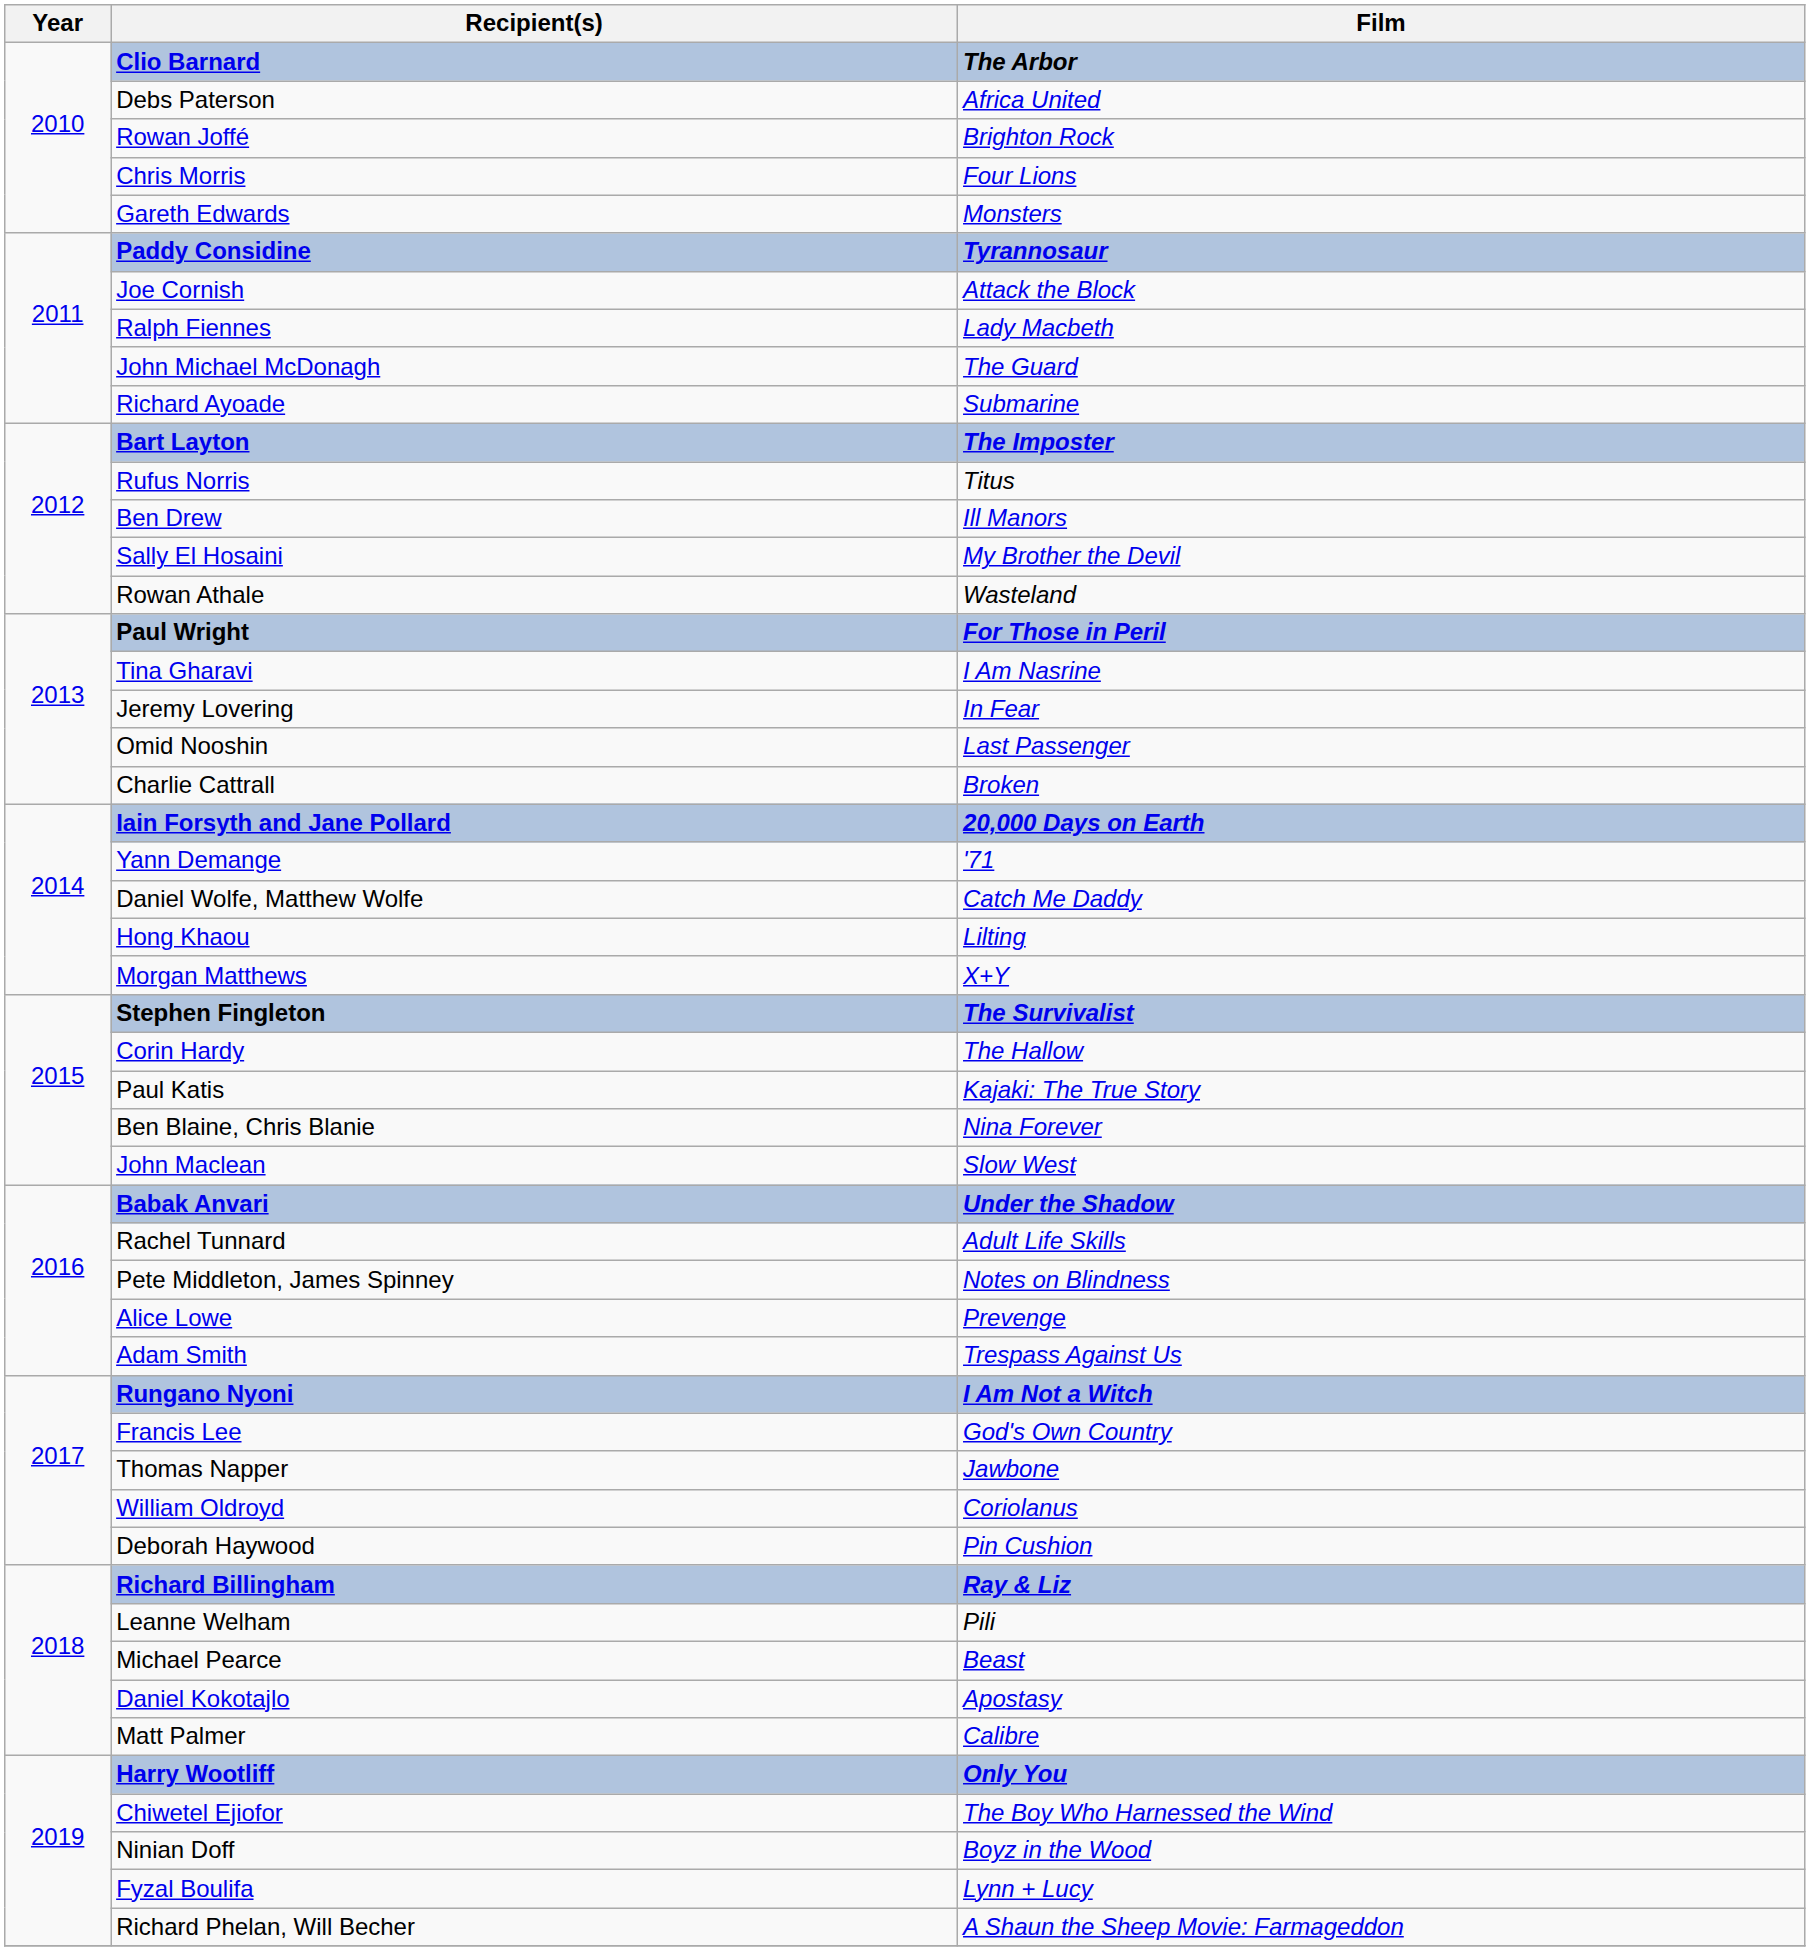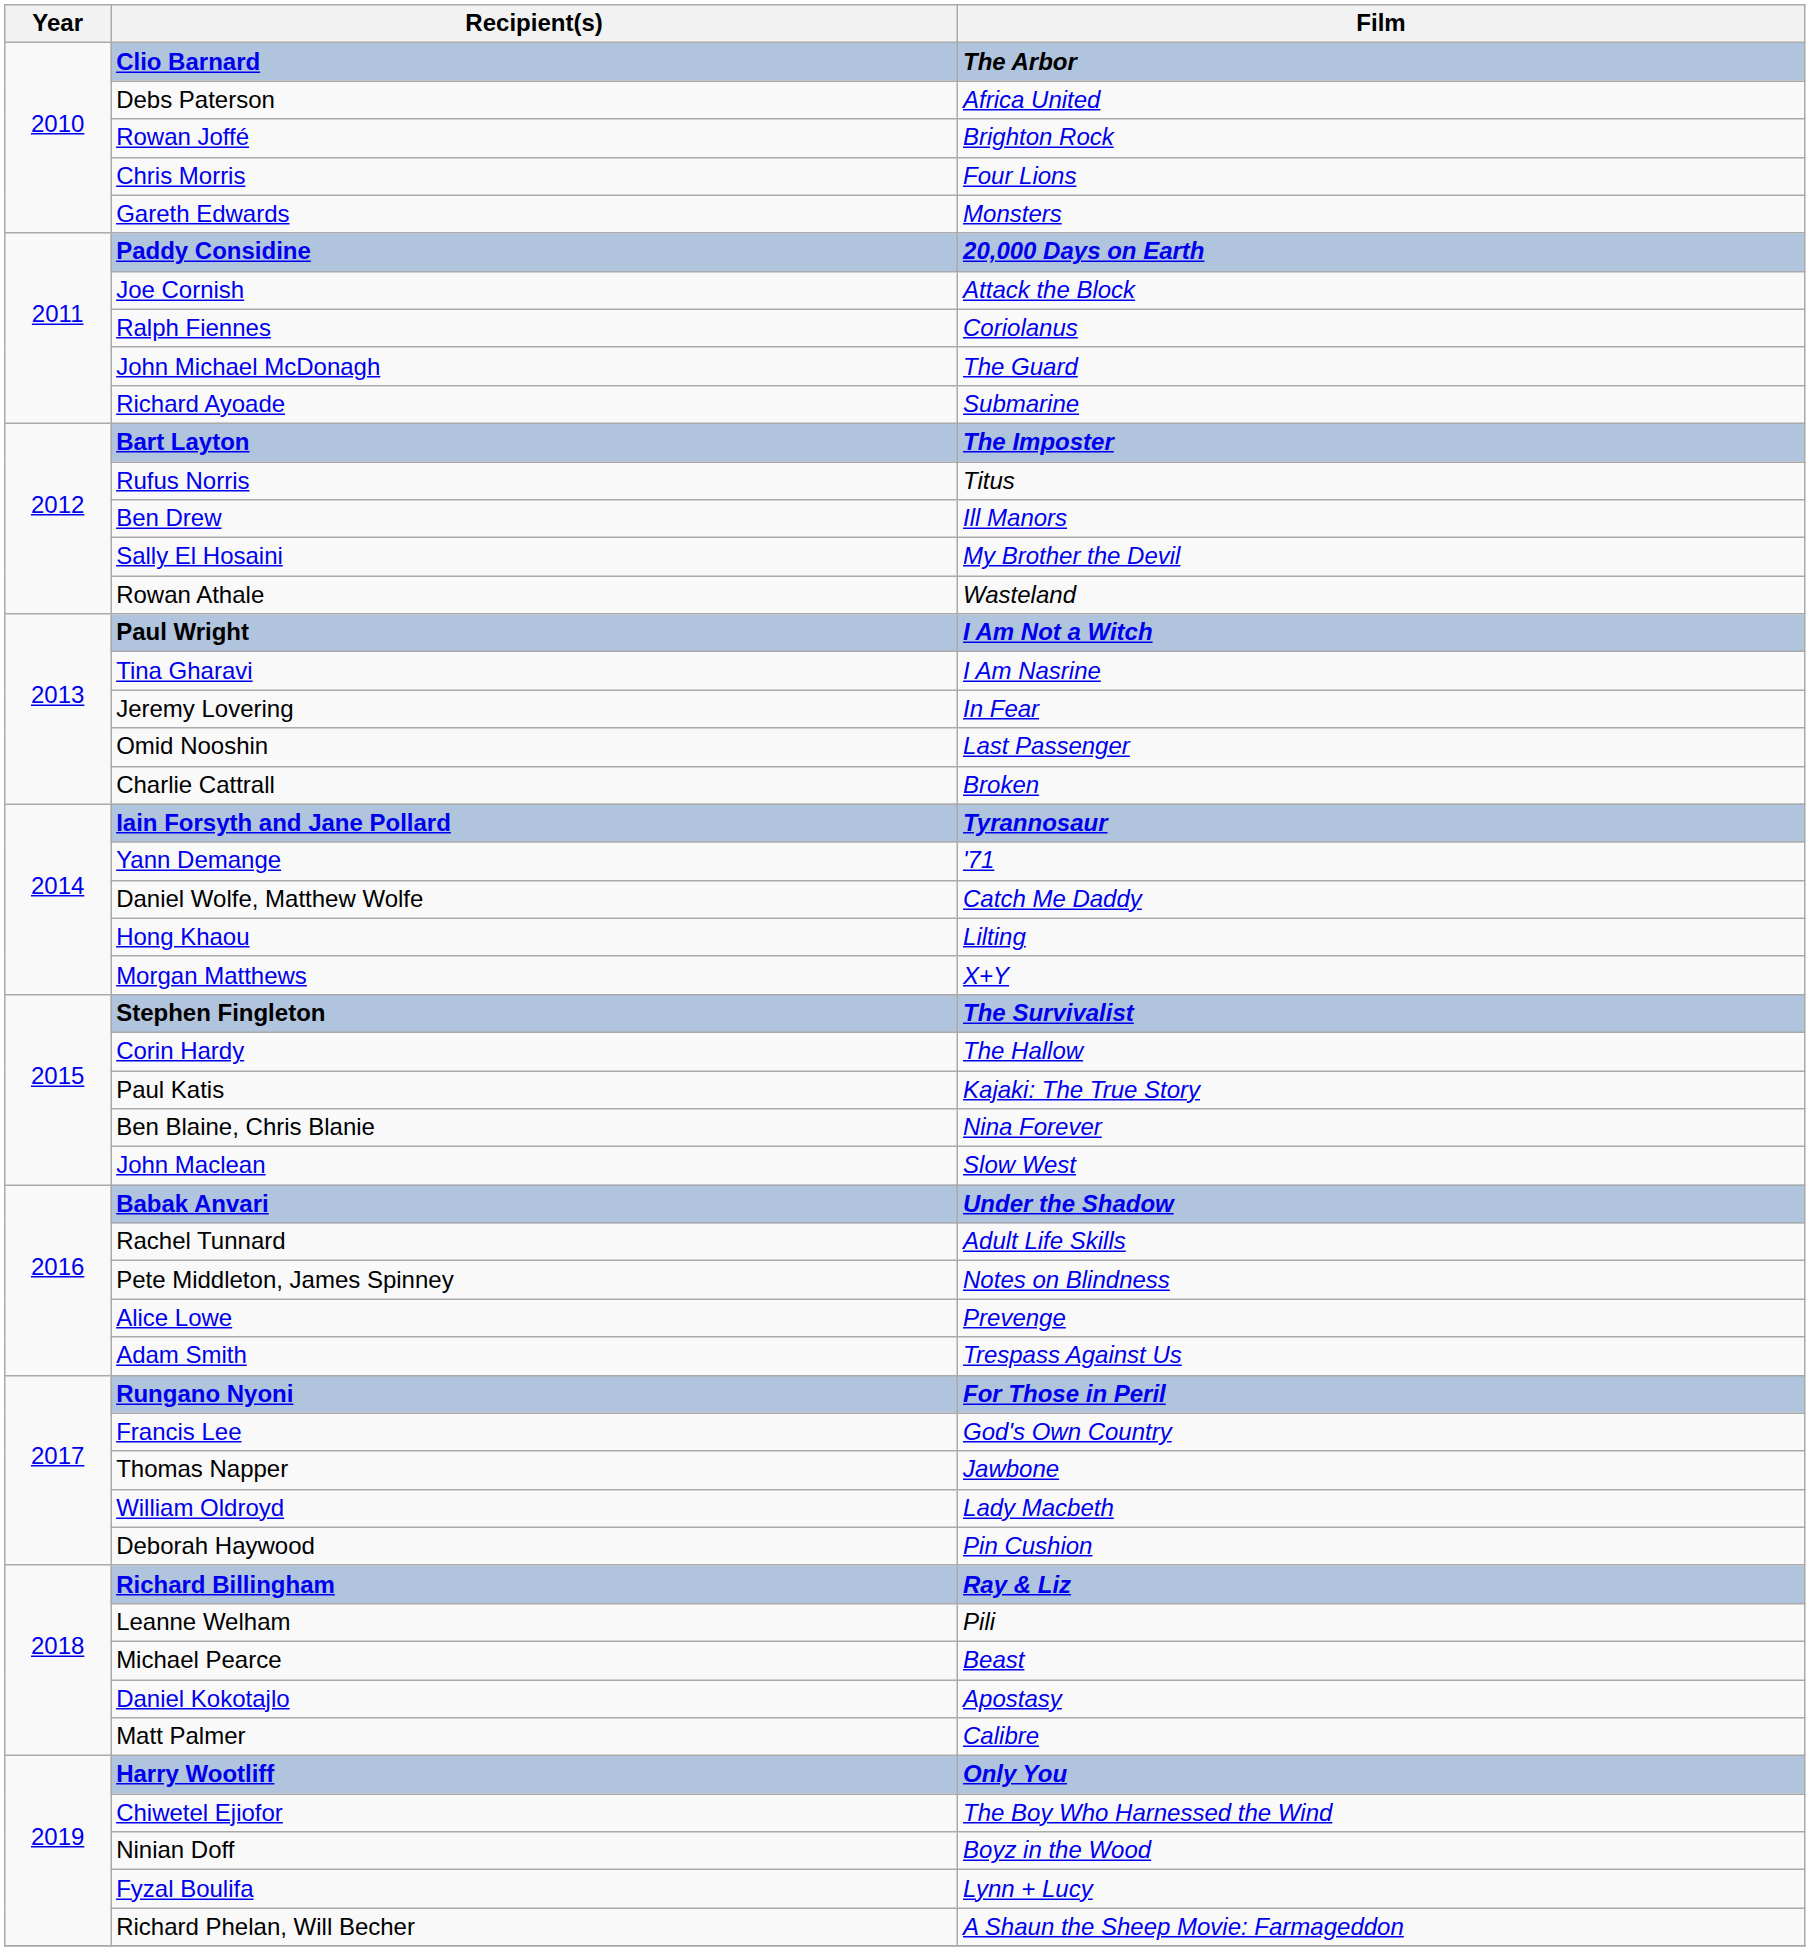Paddy Considine | Film: Tyrannosaur -> 20,000 Days on Earth
Ralph Fiennes | Film: Lady Macbeth -> Coriolanus
Paul Wright | Film: For Those in Peril -> I Am Not a Witch
Iain Forsyth and Jane Pollard | Film: 20,000 Days on Earth -> Tyrannosaur
Rungano Nyoni | Film: I Am Not a Witch -> For Those in Peril
William Oldroyd | Film: Coriolanus -> Lady Macbeth
